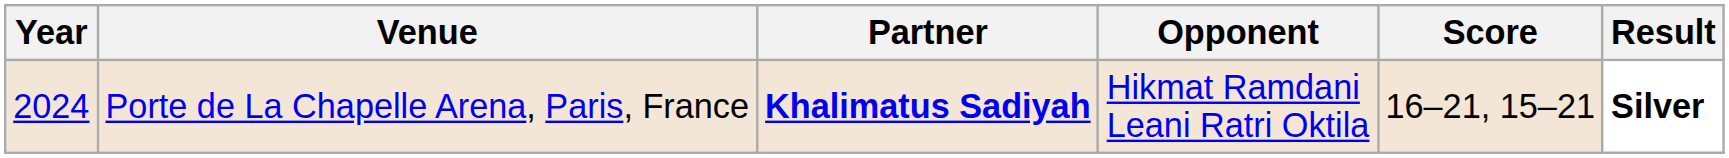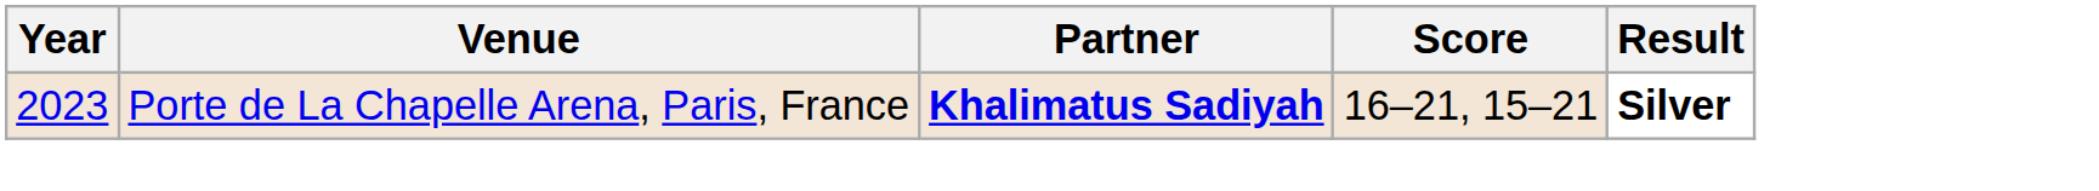- column: Opponent | Hikmat Ramdani Leani Ratri Oktila
Porte de La Chapelle Arena, Paris, France | Year: 2024 -> 2023
